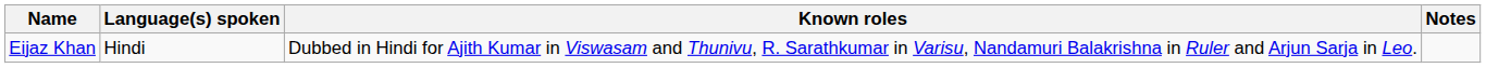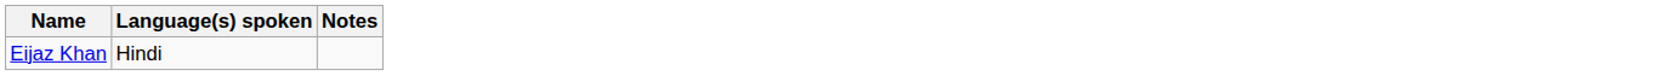- column: Known roles | Dubbed in Hindi for Ajith Kumar in Viswasam and Thunivu, R. Sarathkumar in Varisu, Nandamuri Balakrishna in Ruler and Arjun Sarja in Leo.
